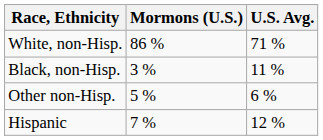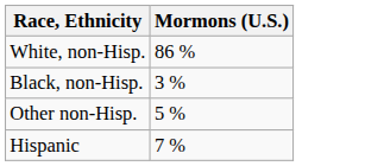- column: U.S. Avg. | 71 % | 11 % | 6 % | 12 %
